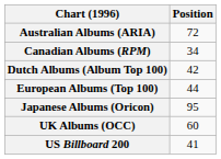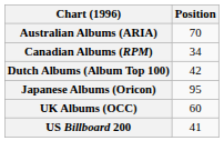Australian Albums (ARIA) | Position: 72 -> 70
- row: European Albums (Top 100) | 44
